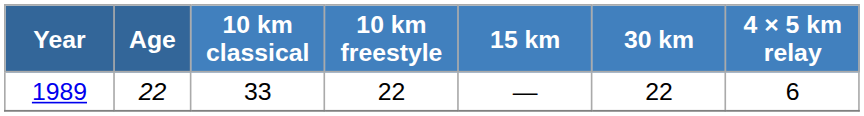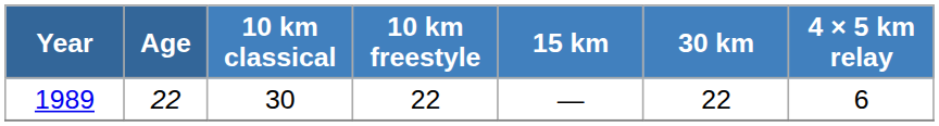1989 | 10 km classical: 33 -> 30
